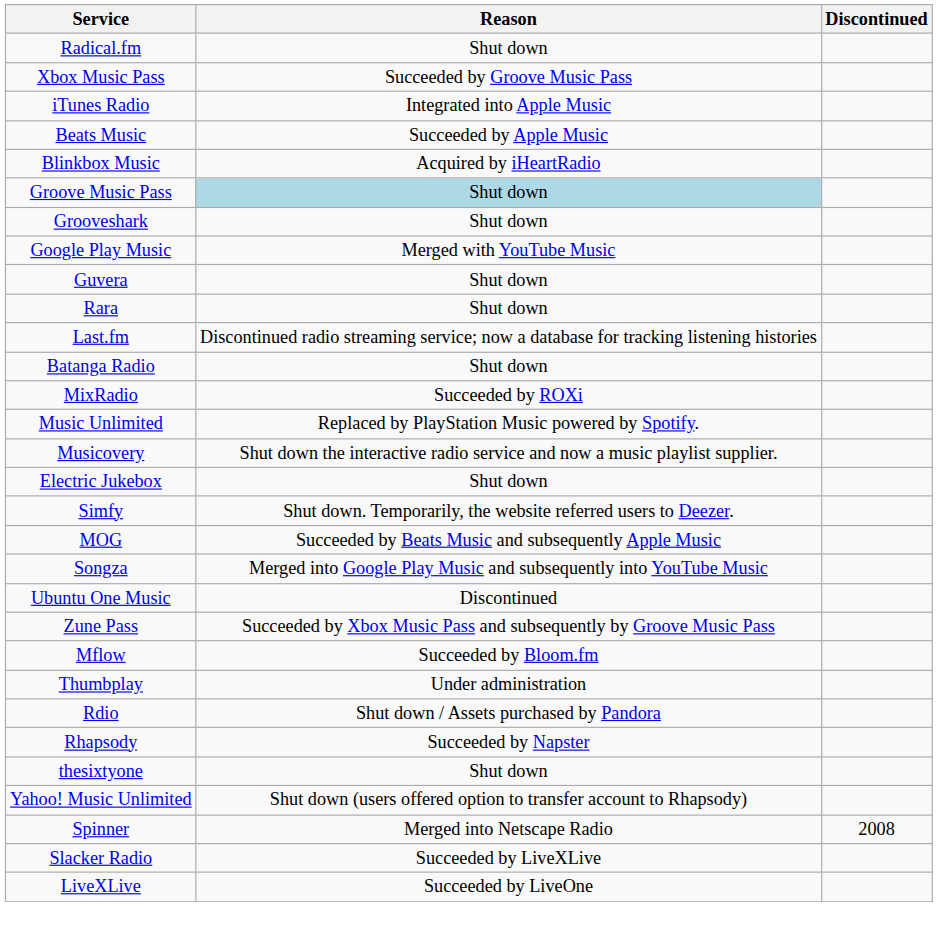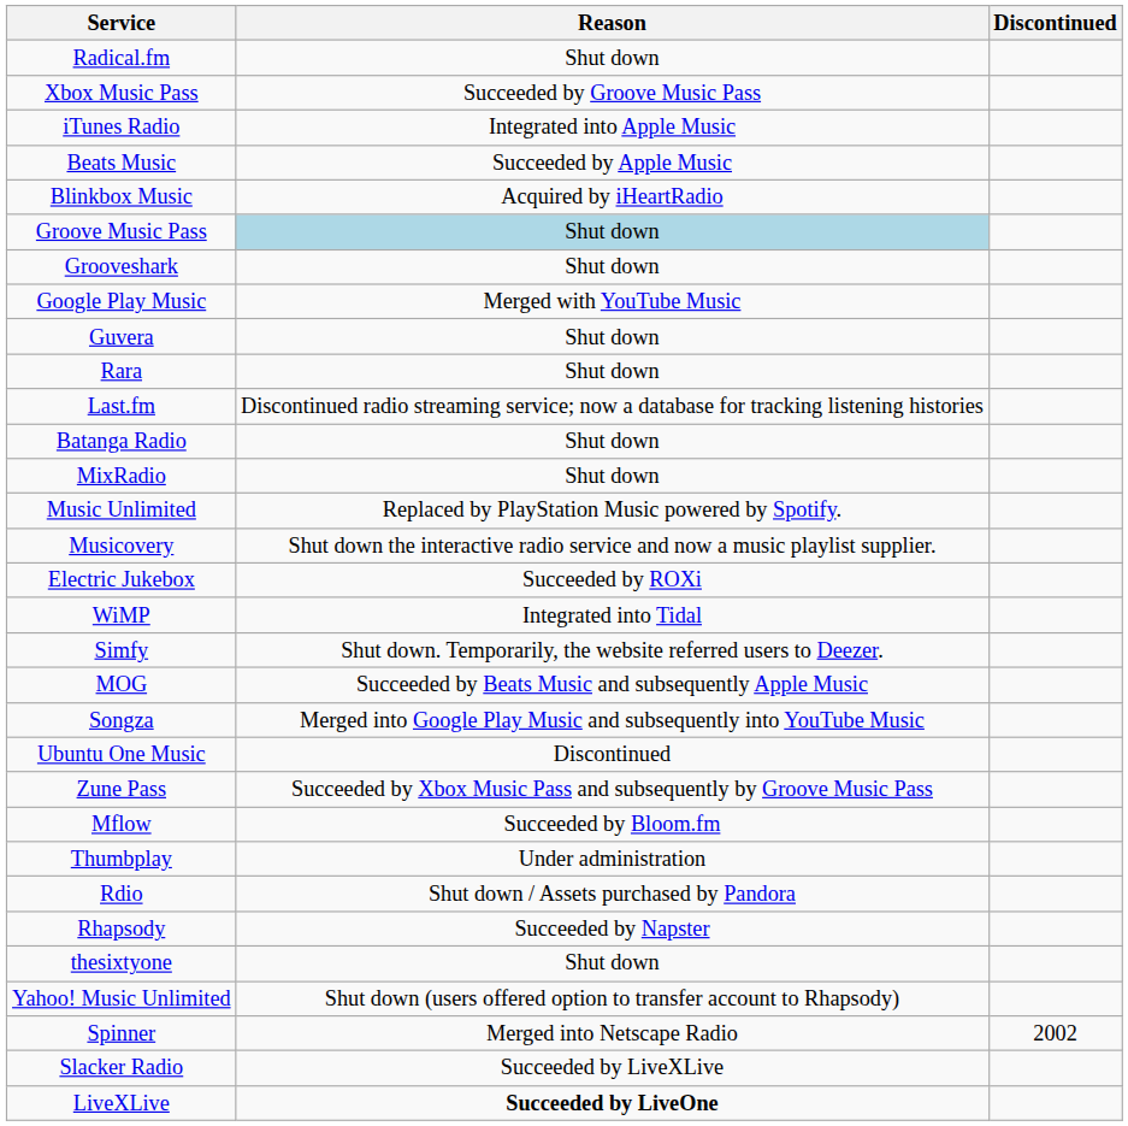MixRadio | Reason: Succeeded by ROXi -> Shut down
Electric Jukebox | Reason: Shut down -> Succeeded by ROXi
+ row: WiMP | Integrated into Tidal
Spinner | Discontinued: 2008 -> 2002
LiveXLive | Reason: normal -> bold
